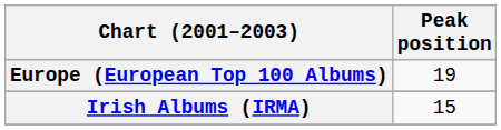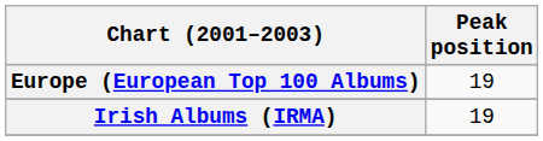Irish Albums (IRMA) | Peak position: 15 -> 19
